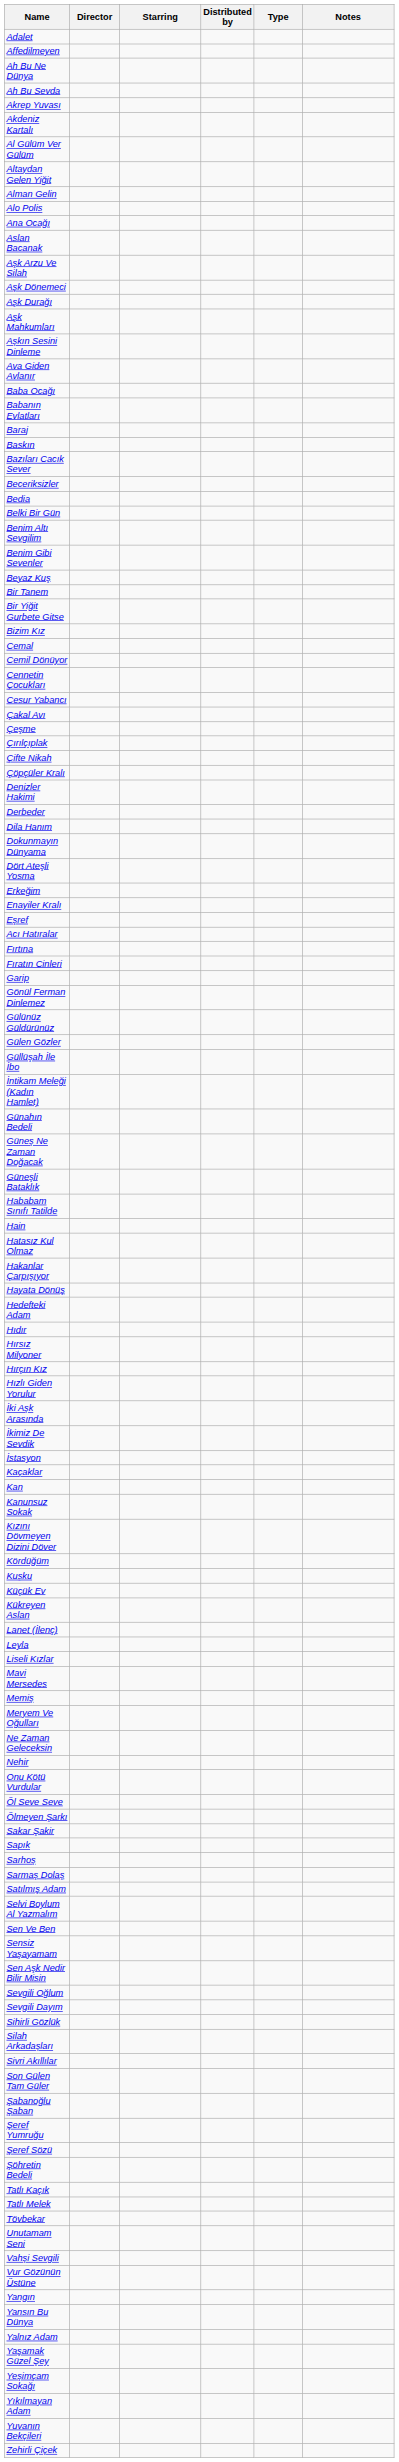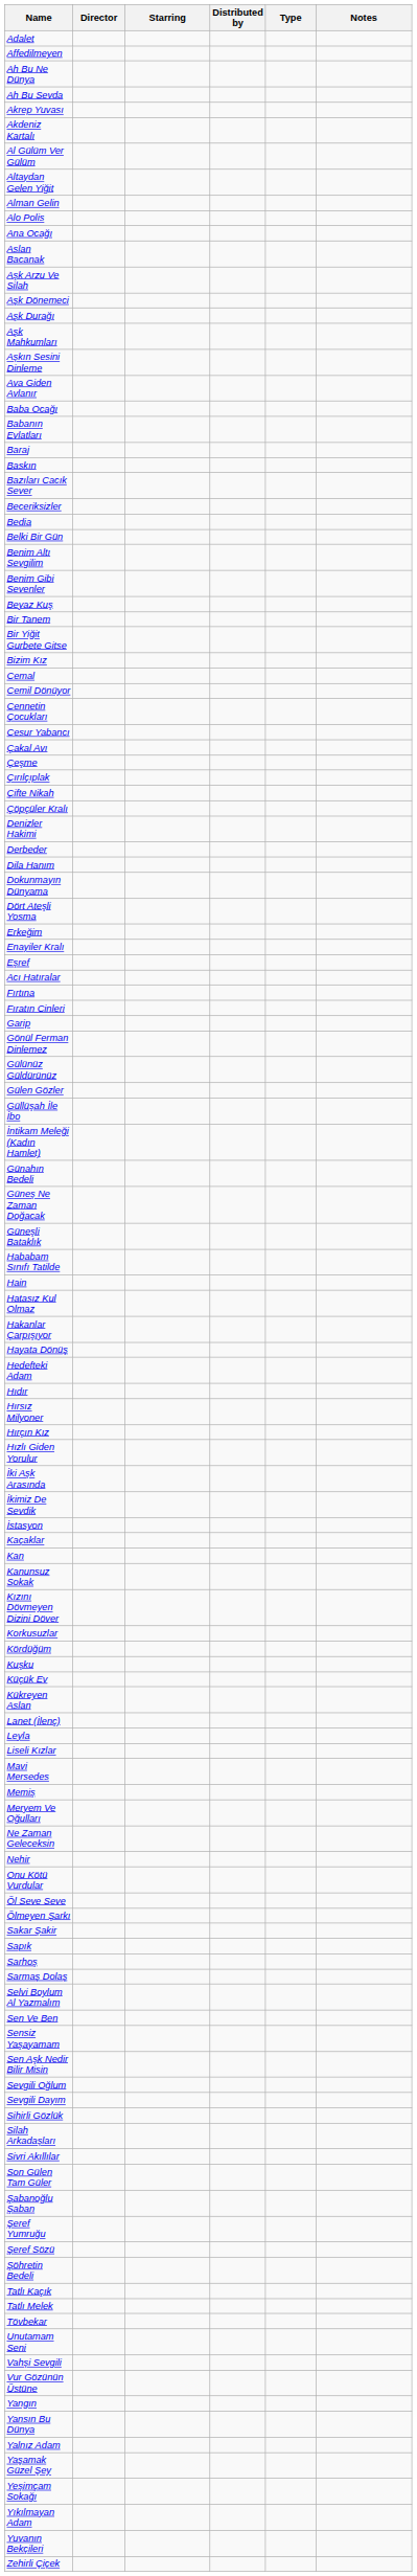+ row: Korkusuzlar
- row: Satılmış Adam
